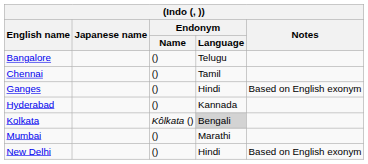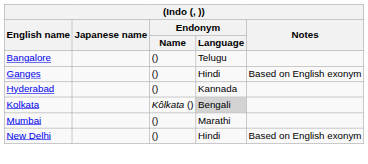- row: Chennai | () | Tamil
